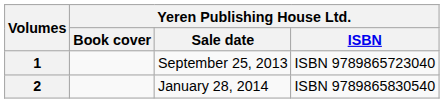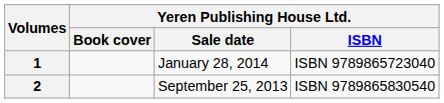1 | Yeren Publishing House Ltd. / Sale date: September 25, 2013 -> January 28, 2014
2 | Yeren Publishing House Ltd. / Sale date: January 28, 2014 -> September 25, 2013
